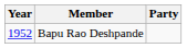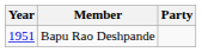Bapu Rao Deshpande | Year: 1952 -> 1951
